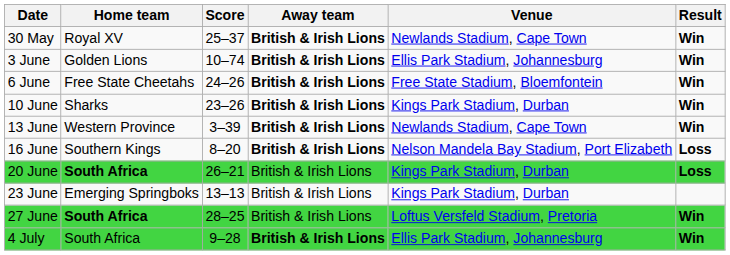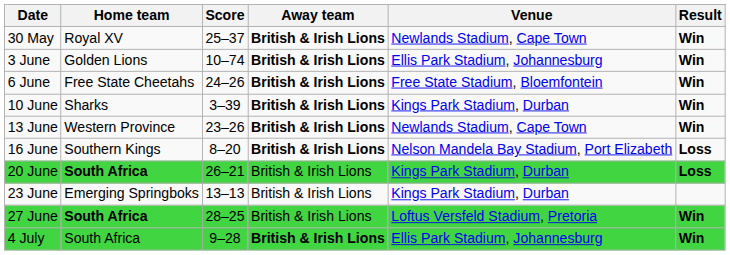10 June | Score: 23–26 -> 3–39
13 June | Score: 3–39 -> 23–26
